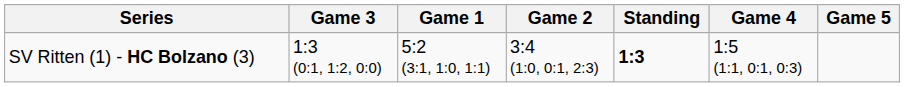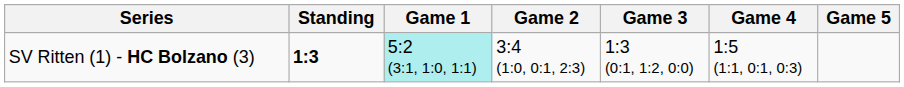columns swapped: Standing <-> Game 3
SV Ritten (1) - HC Bolzano (3) | Game 1: no background -> paleturquoise background
